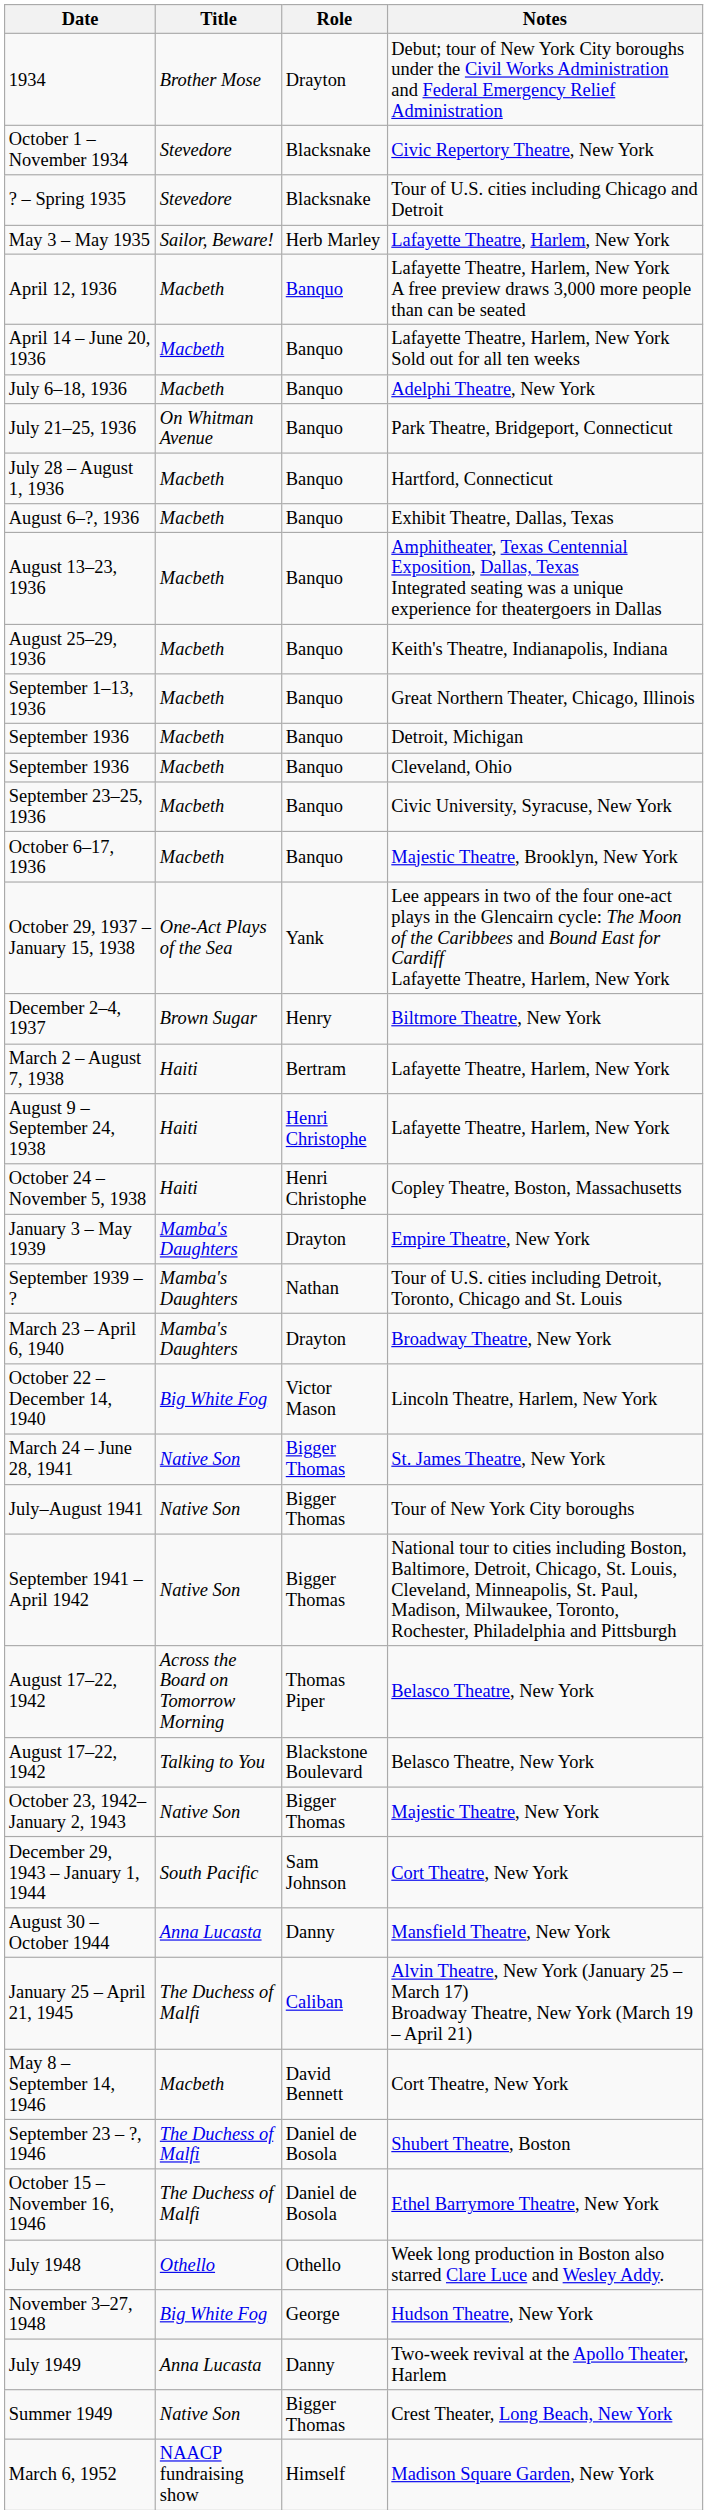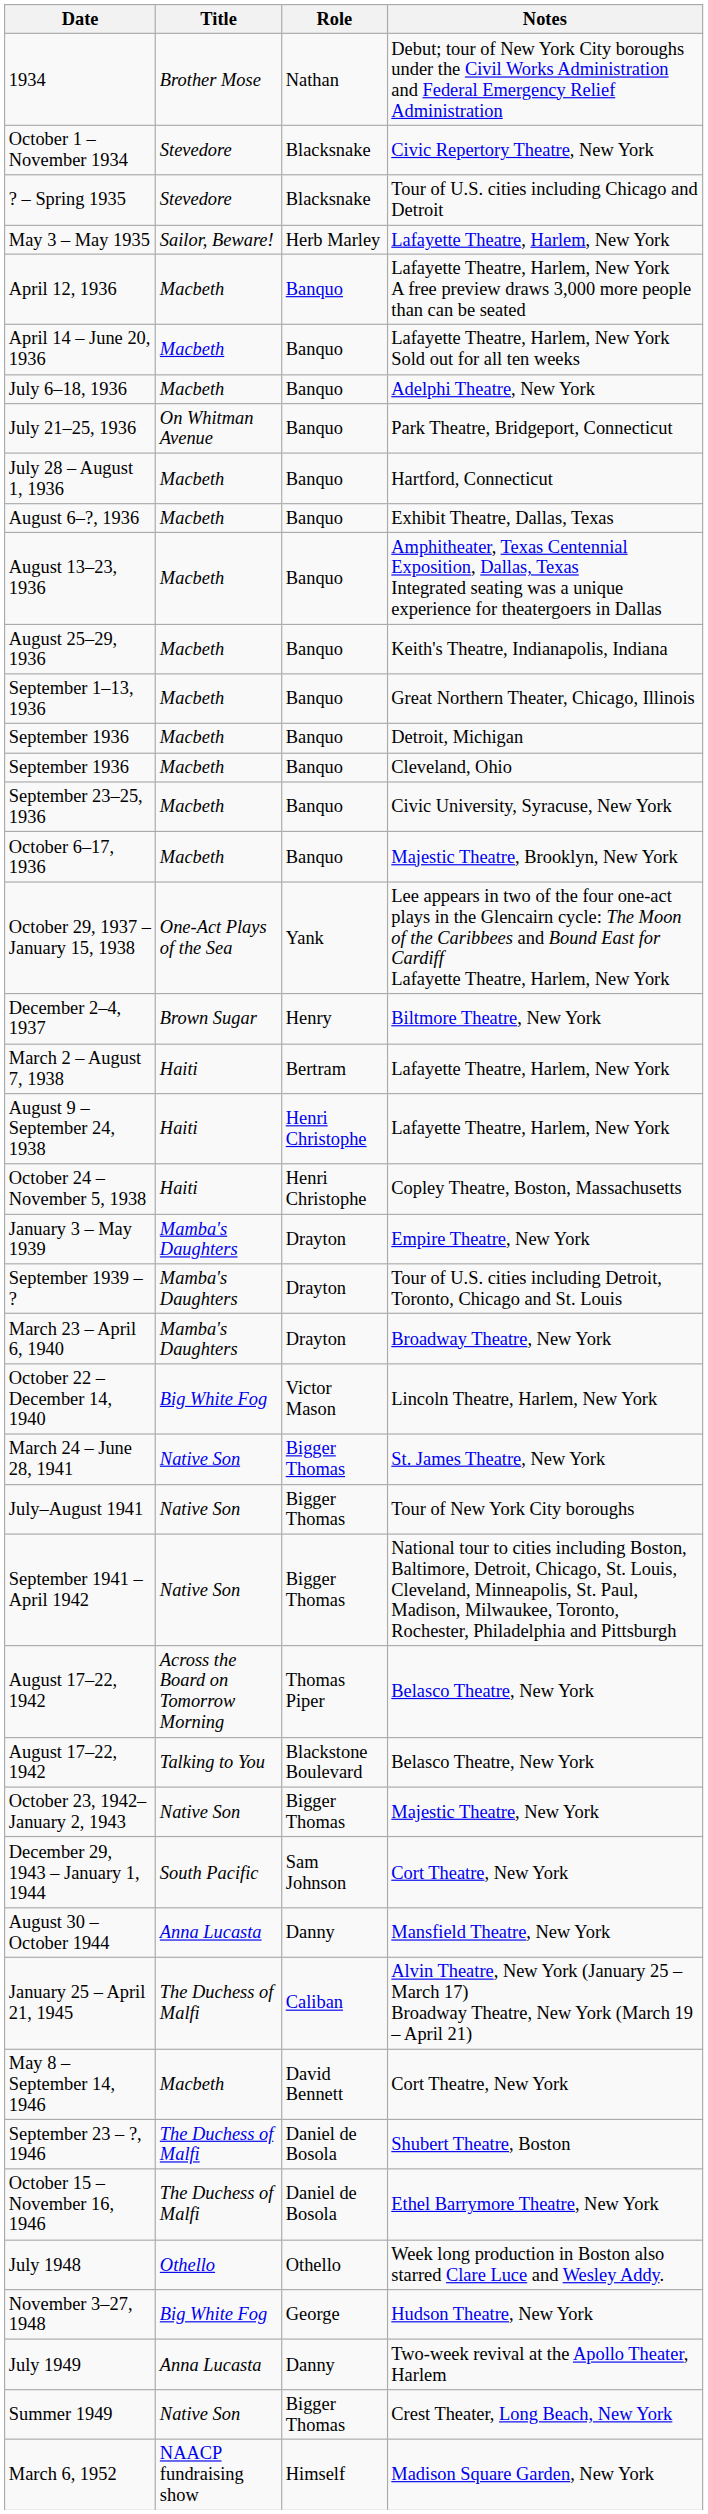1934 | Role: Drayton -> Nathan
September 1939 – ? | Role: Nathan -> Drayton
